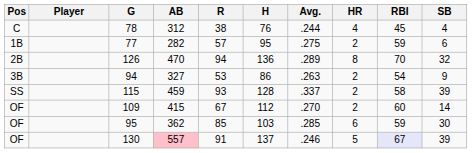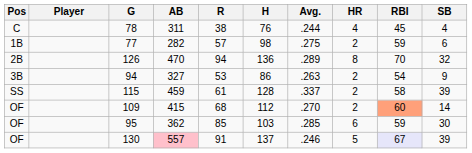78 | AB: 312 -> 311
77 | H: 95 -> 98
115 | R: 93 -> 61
109 | R: 67 -> 68
109 | RBI: no background -> lightsalmon background
